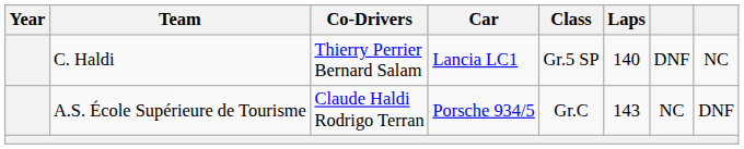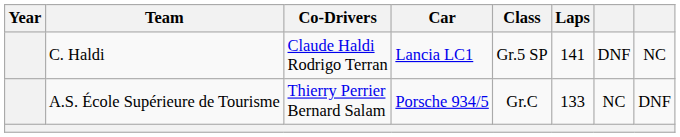C. Haldi | Co-Drivers: Thierry Perrier Bernard Salam -> Claude Haldi Rodrigo Terran
C. Haldi | Laps: 140 -> 141
A.S. École Supérieure de Tourisme | Co-Drivers: Claude Haldi Rodrigo Terran -> Thierry Perrier Bernard Salam
A.S. École Supérieure de Tourisme | Laps: 143 -> 133
